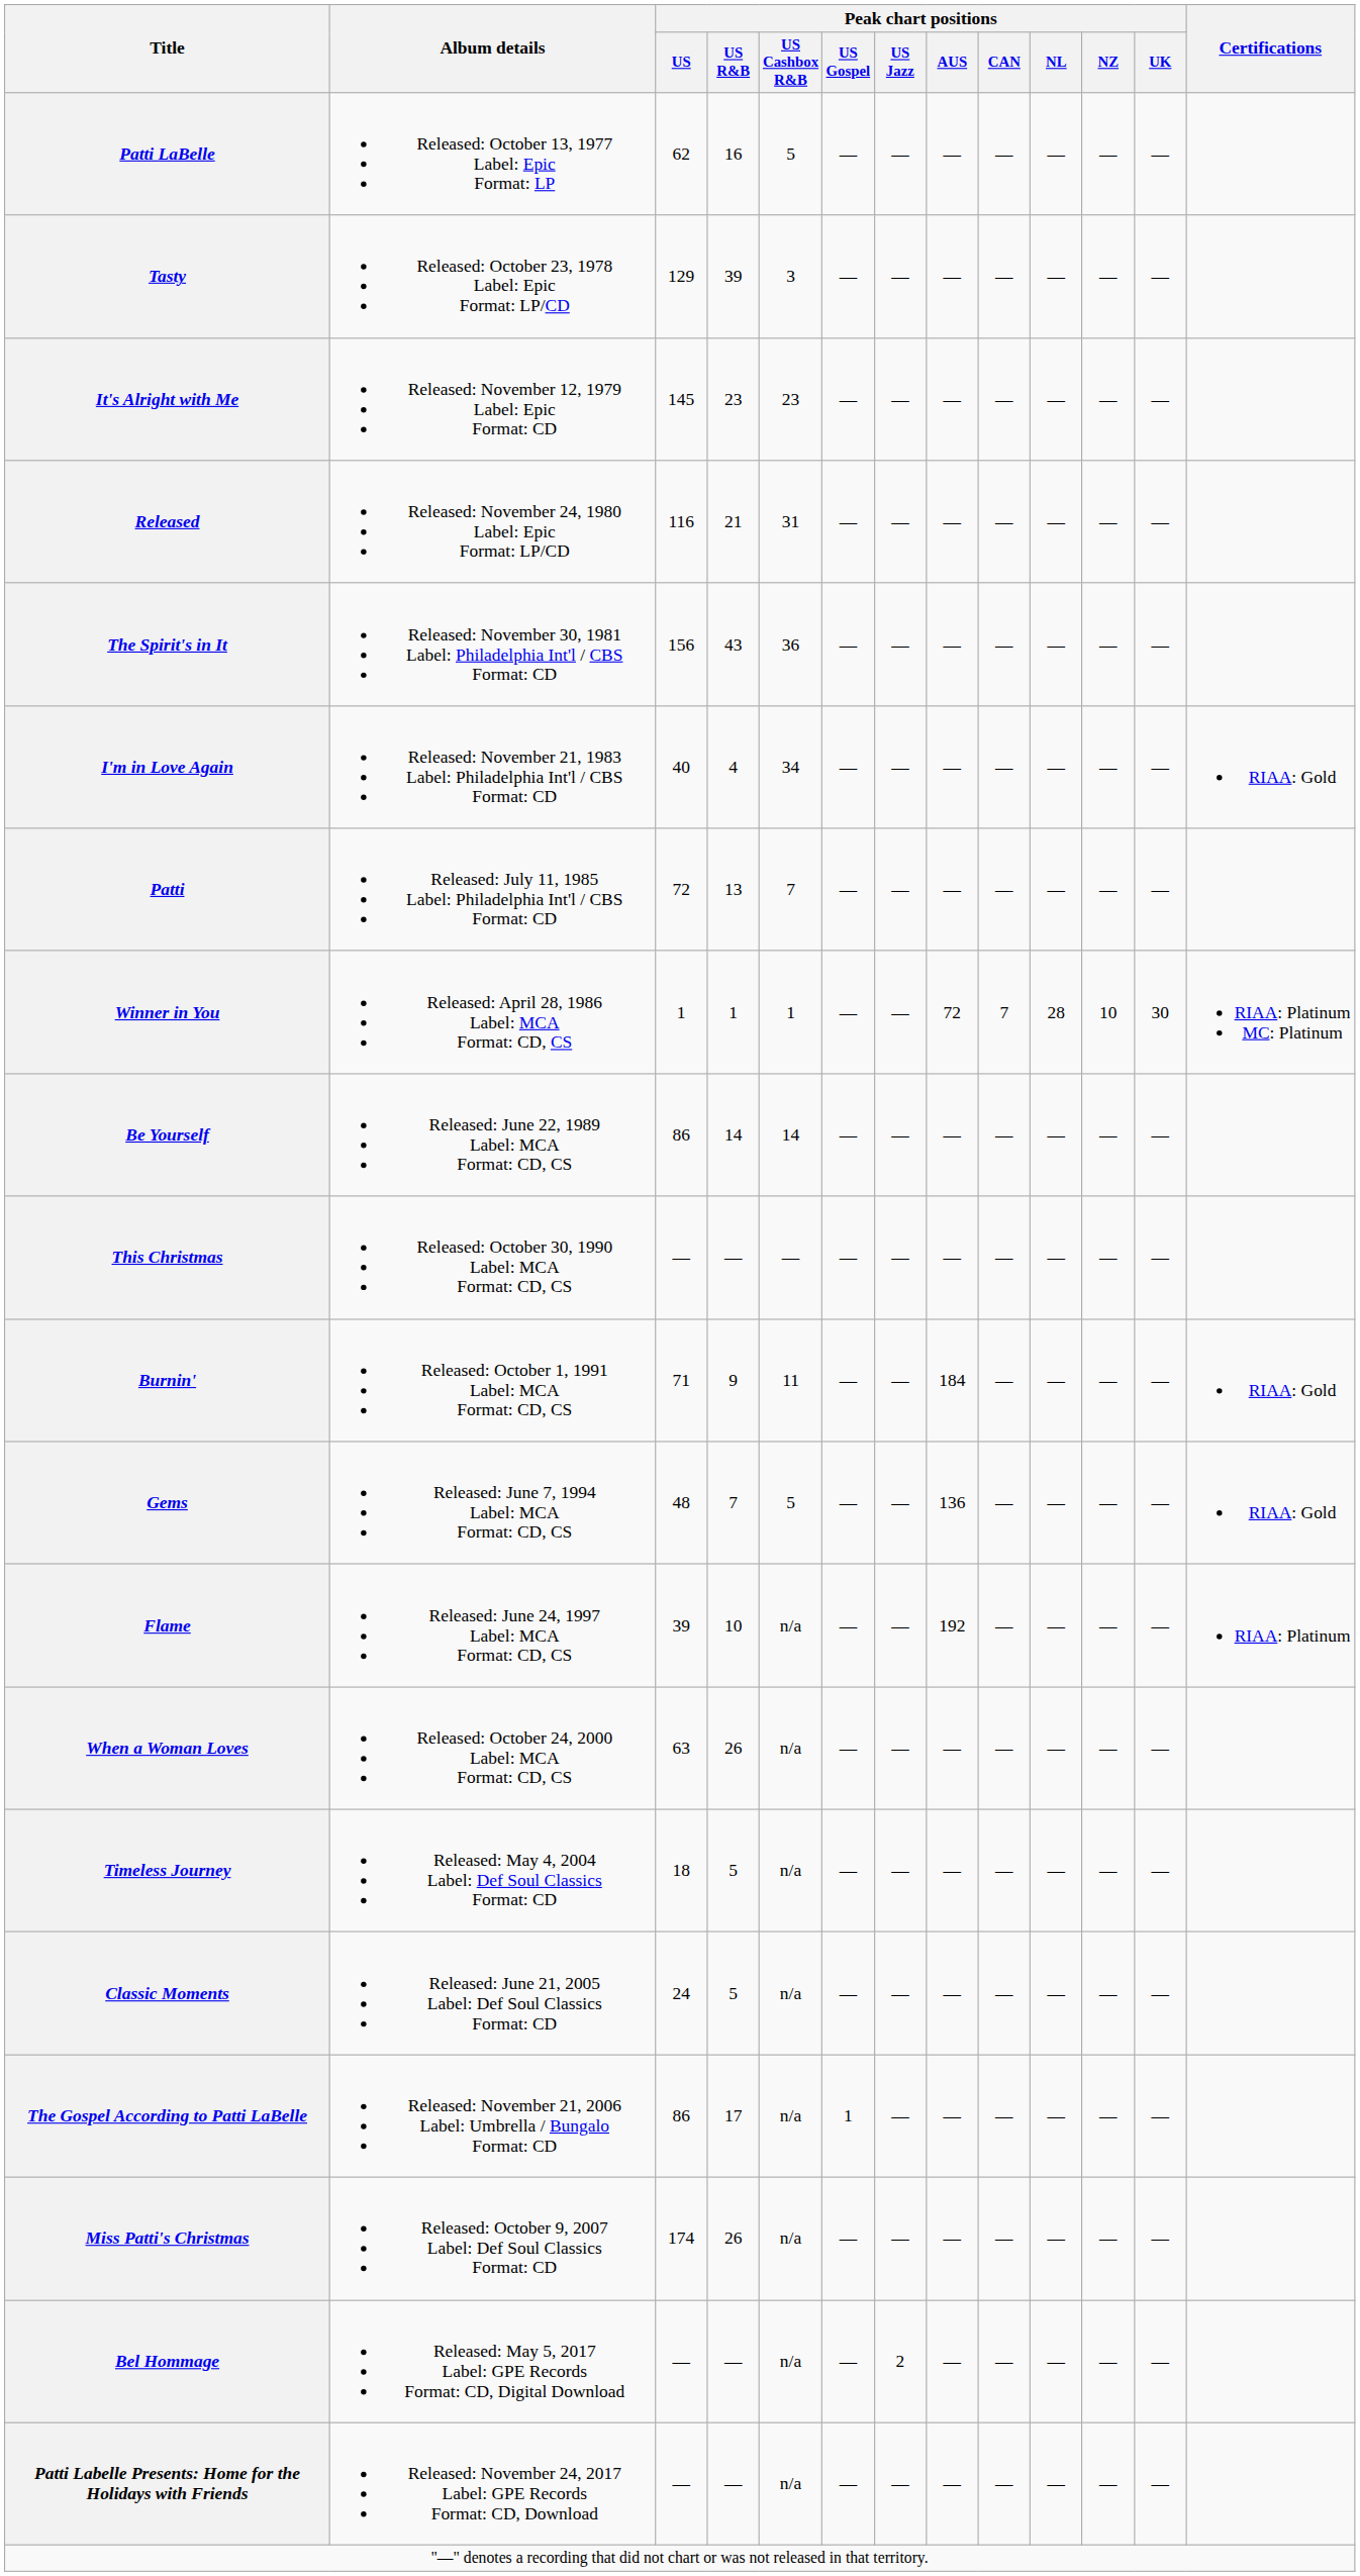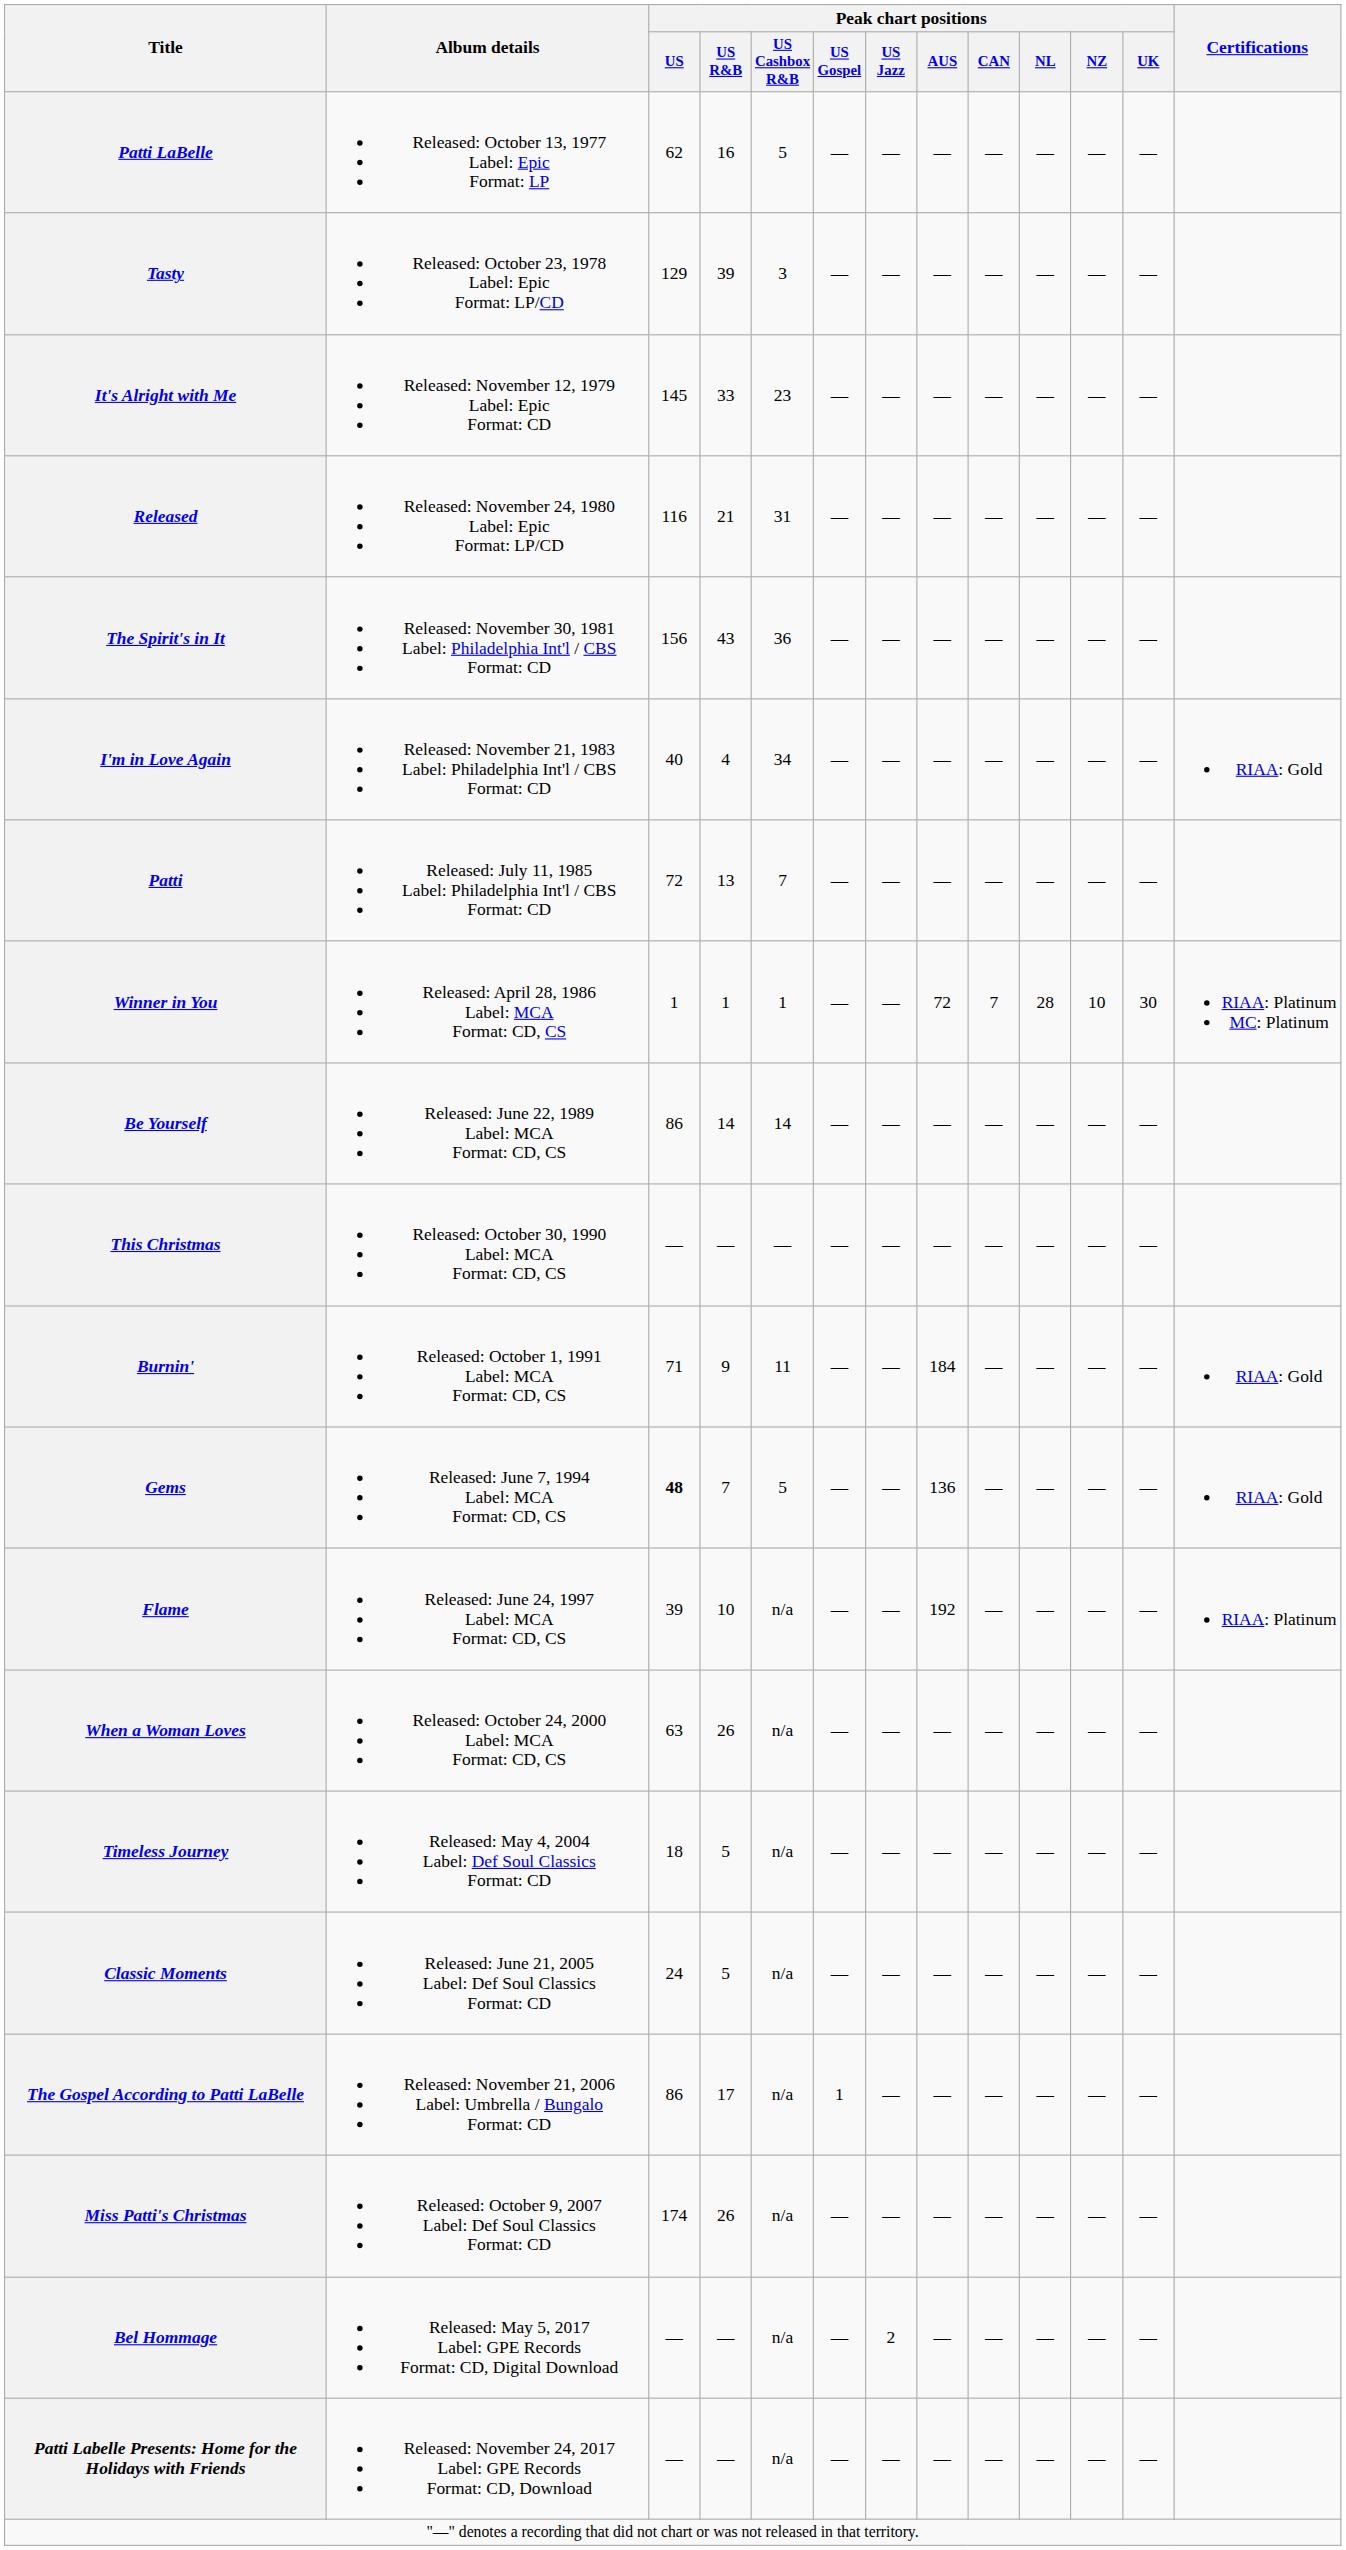It's Alright with Me | Peak chart positions / US R&B: 23 -> 33
Gems | Peak chart positions / US: normal -> bold
